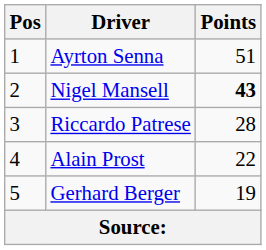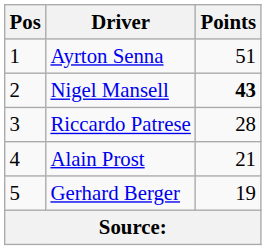Alain Prost | Points: 22 -> 21
